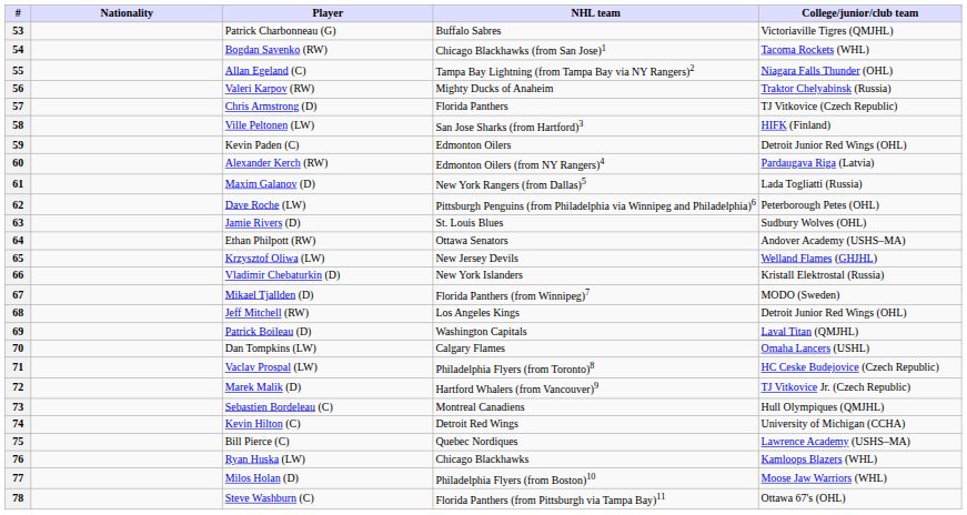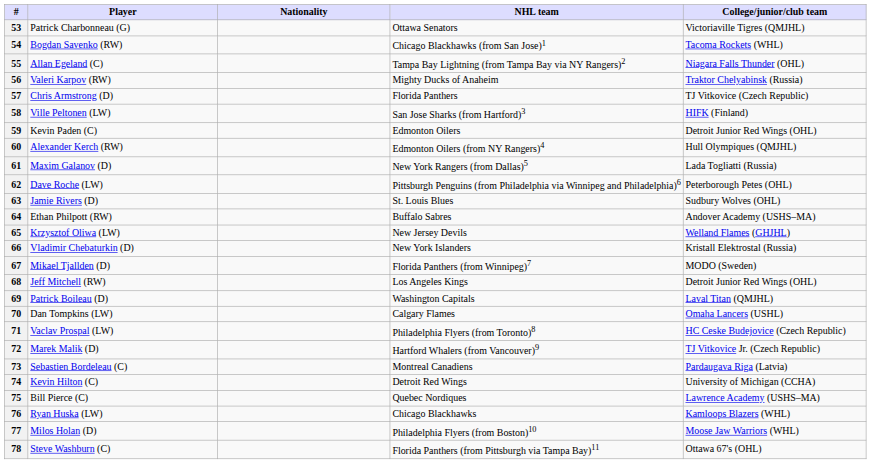columns swapped: Player <-> Nationality
53 | NHL team: Buffalo Sabres -> Ottawa Senators
60 | College/junior/club team: Pardaugava Riga (Latvia) -> Hull Olympiques (QMJHL)
64 | NHL team: Ottawa Senators -> Buffalo Sabres
73 | College/junior/club team: Hull Olympiques (QMJHL) -> Pardaugava Riga (Latvia)
